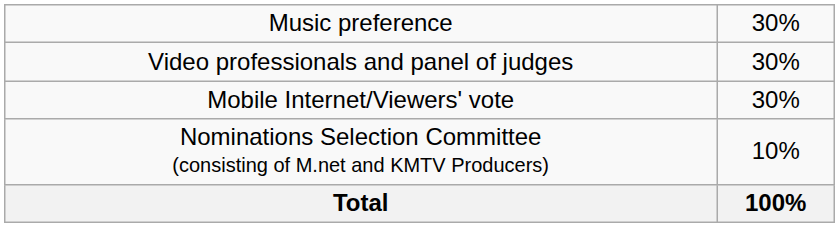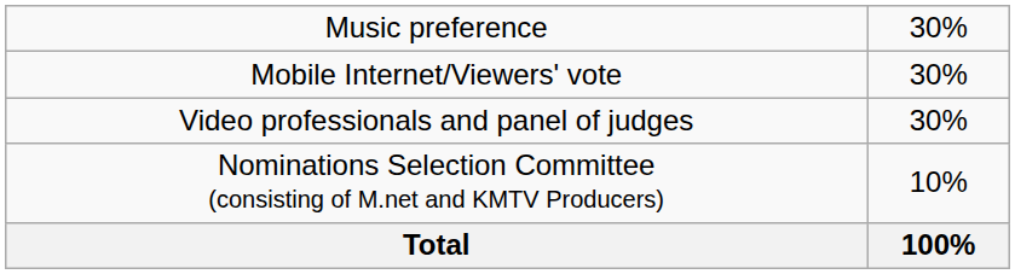rows swapped: Mobile Internet/Viewers' vote <-> Video professionals and panel of judges
